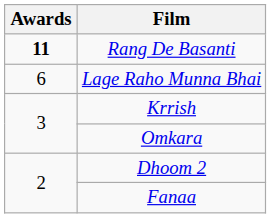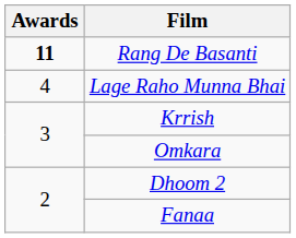Lage Raho Munna Bhai | Awards: 6 -> 4
